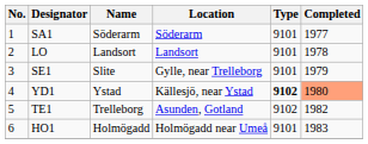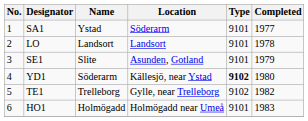SA1 | Name: Söderarm -> Ystad
SE1 | Location: Gylle, near Trelleborg -> Asunden, Gotland
YD1 | Name: Ystad -> Söderarm
YD1 | Completed: lightsalmon background -> no background
TE1 | Location: Asunden, Gotland -> Gylle, near Trelleborg
